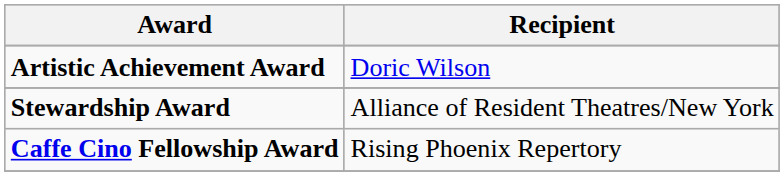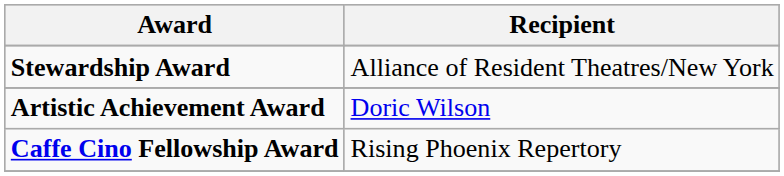rows swapped: Artistic Achievement Award <-> Stewardship Award
